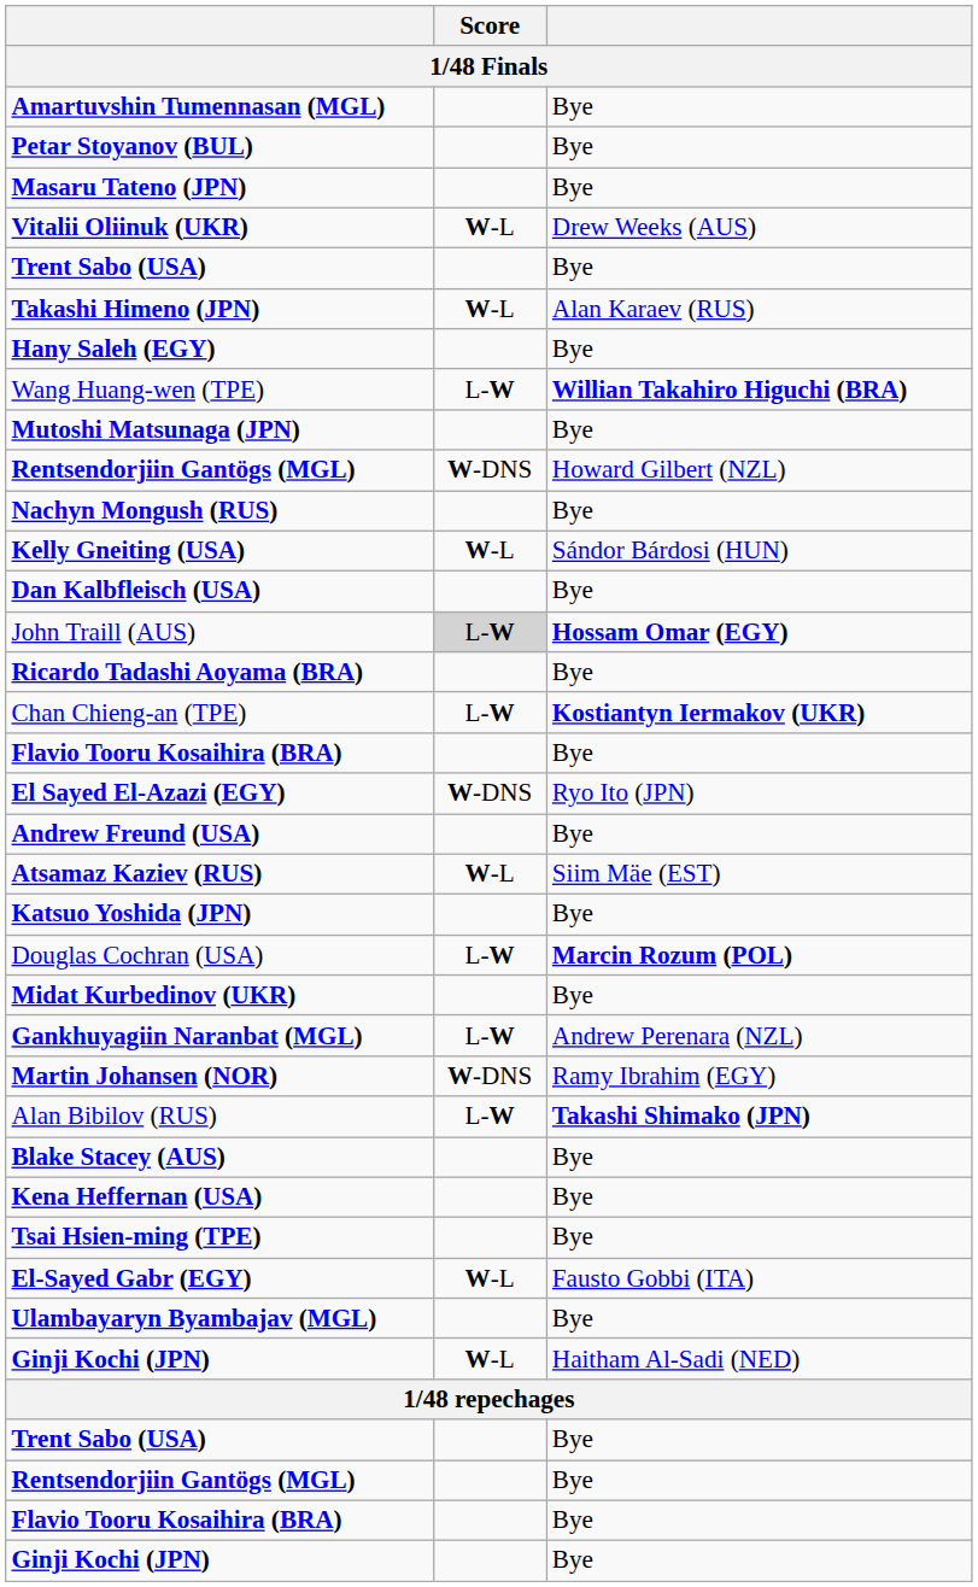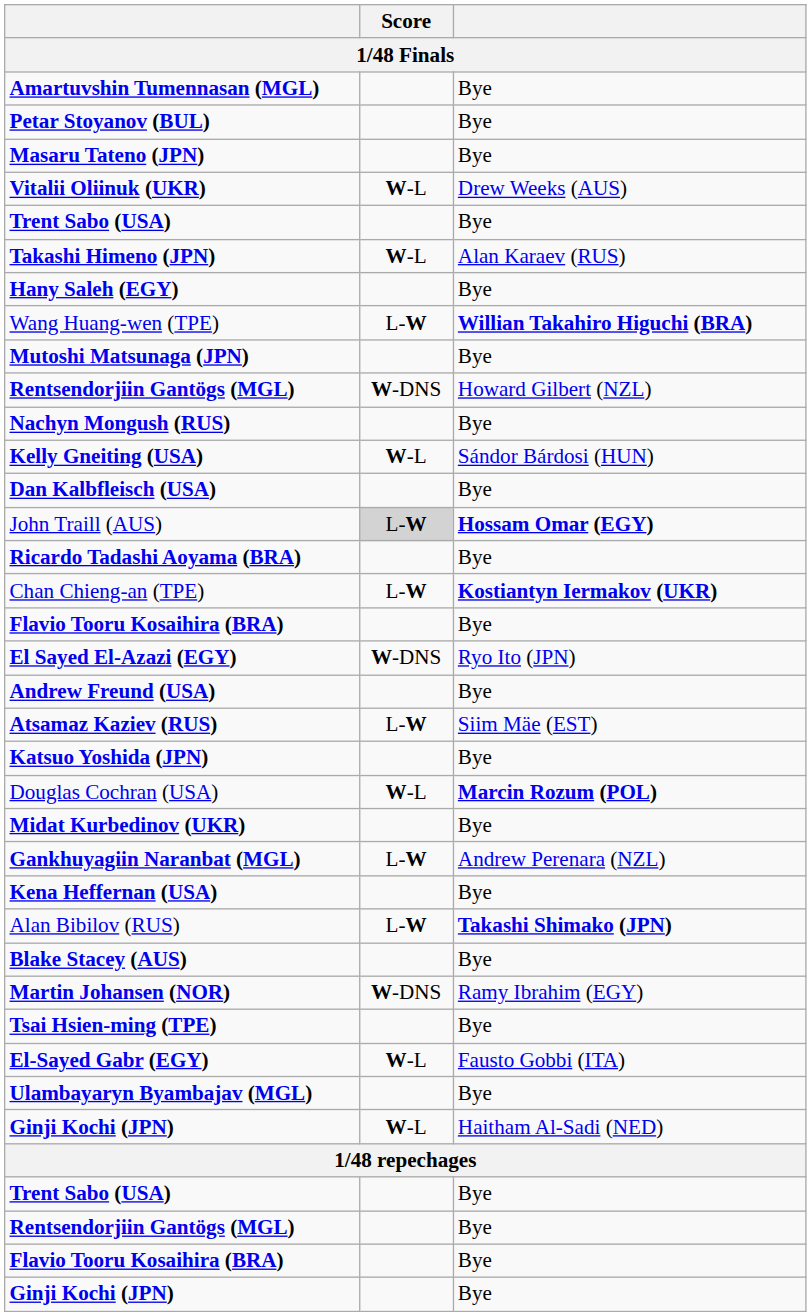Atsamaz Kaziev (RUS) | Score: W-L -> L-W
Douglas Cochran (USA) | Score: L-W -> W-L
rows swapped: Kena Heffernan (USA) <-> Martin Johansen (NOR)
